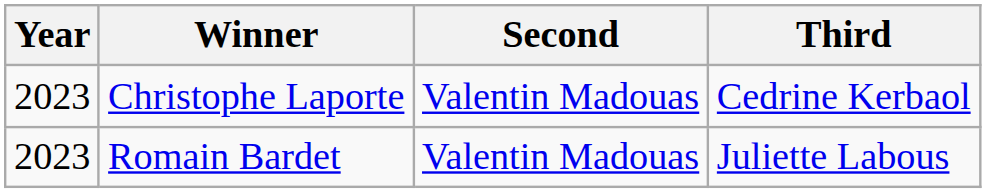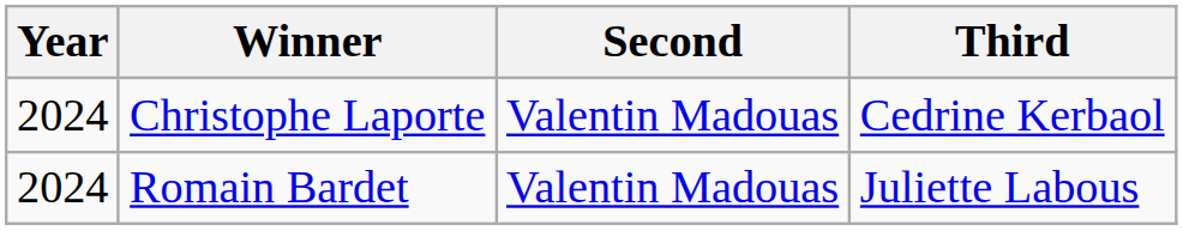Christophe Laporte | Year: 2023 -> 2024
Romain Bardet | Year: 2023 -> 2024
